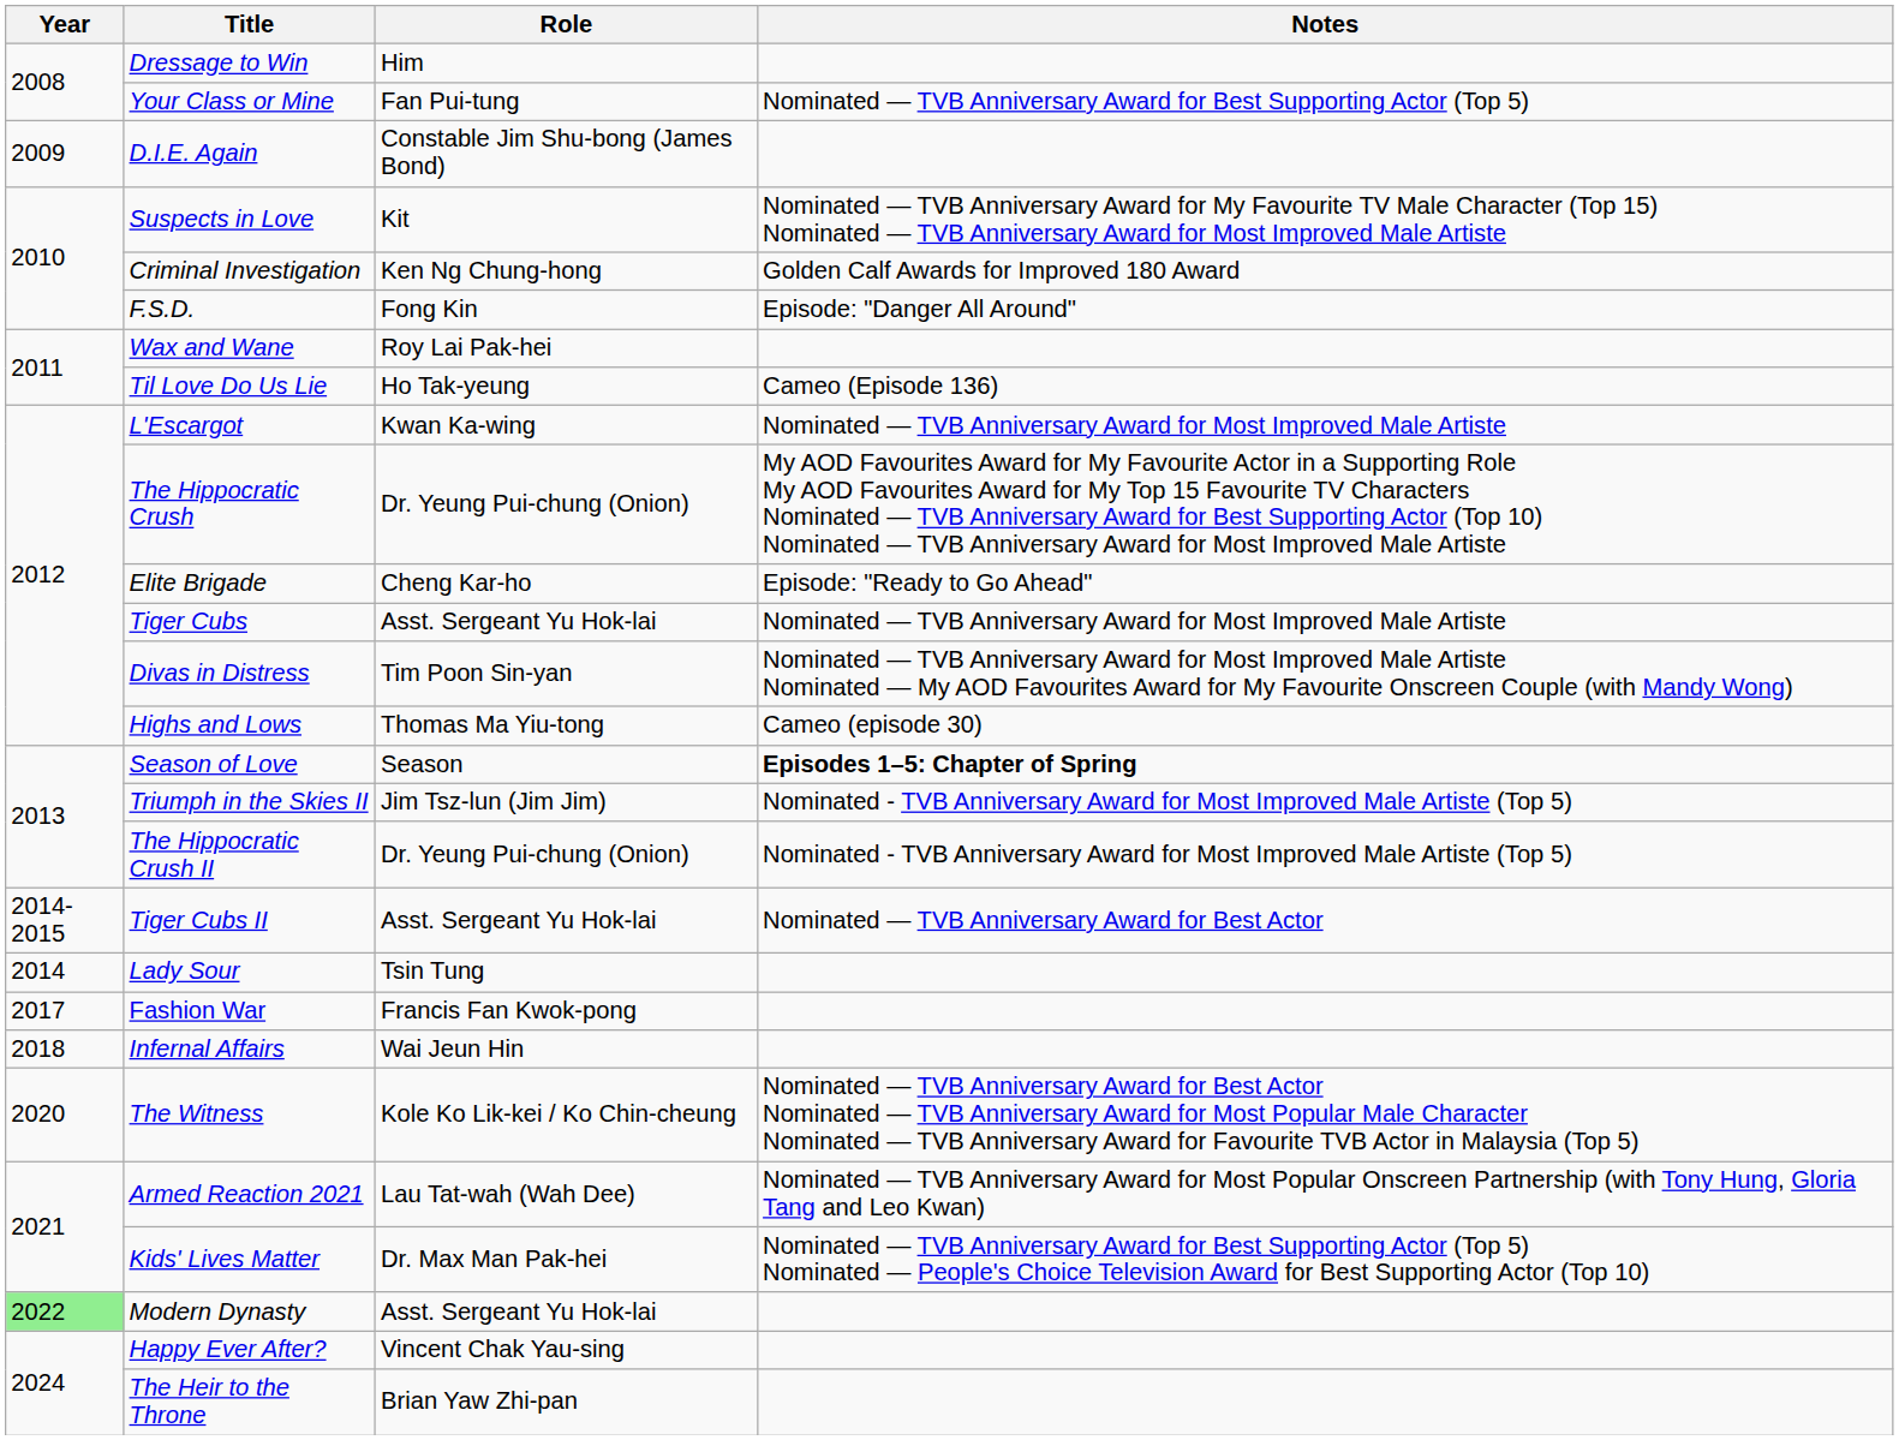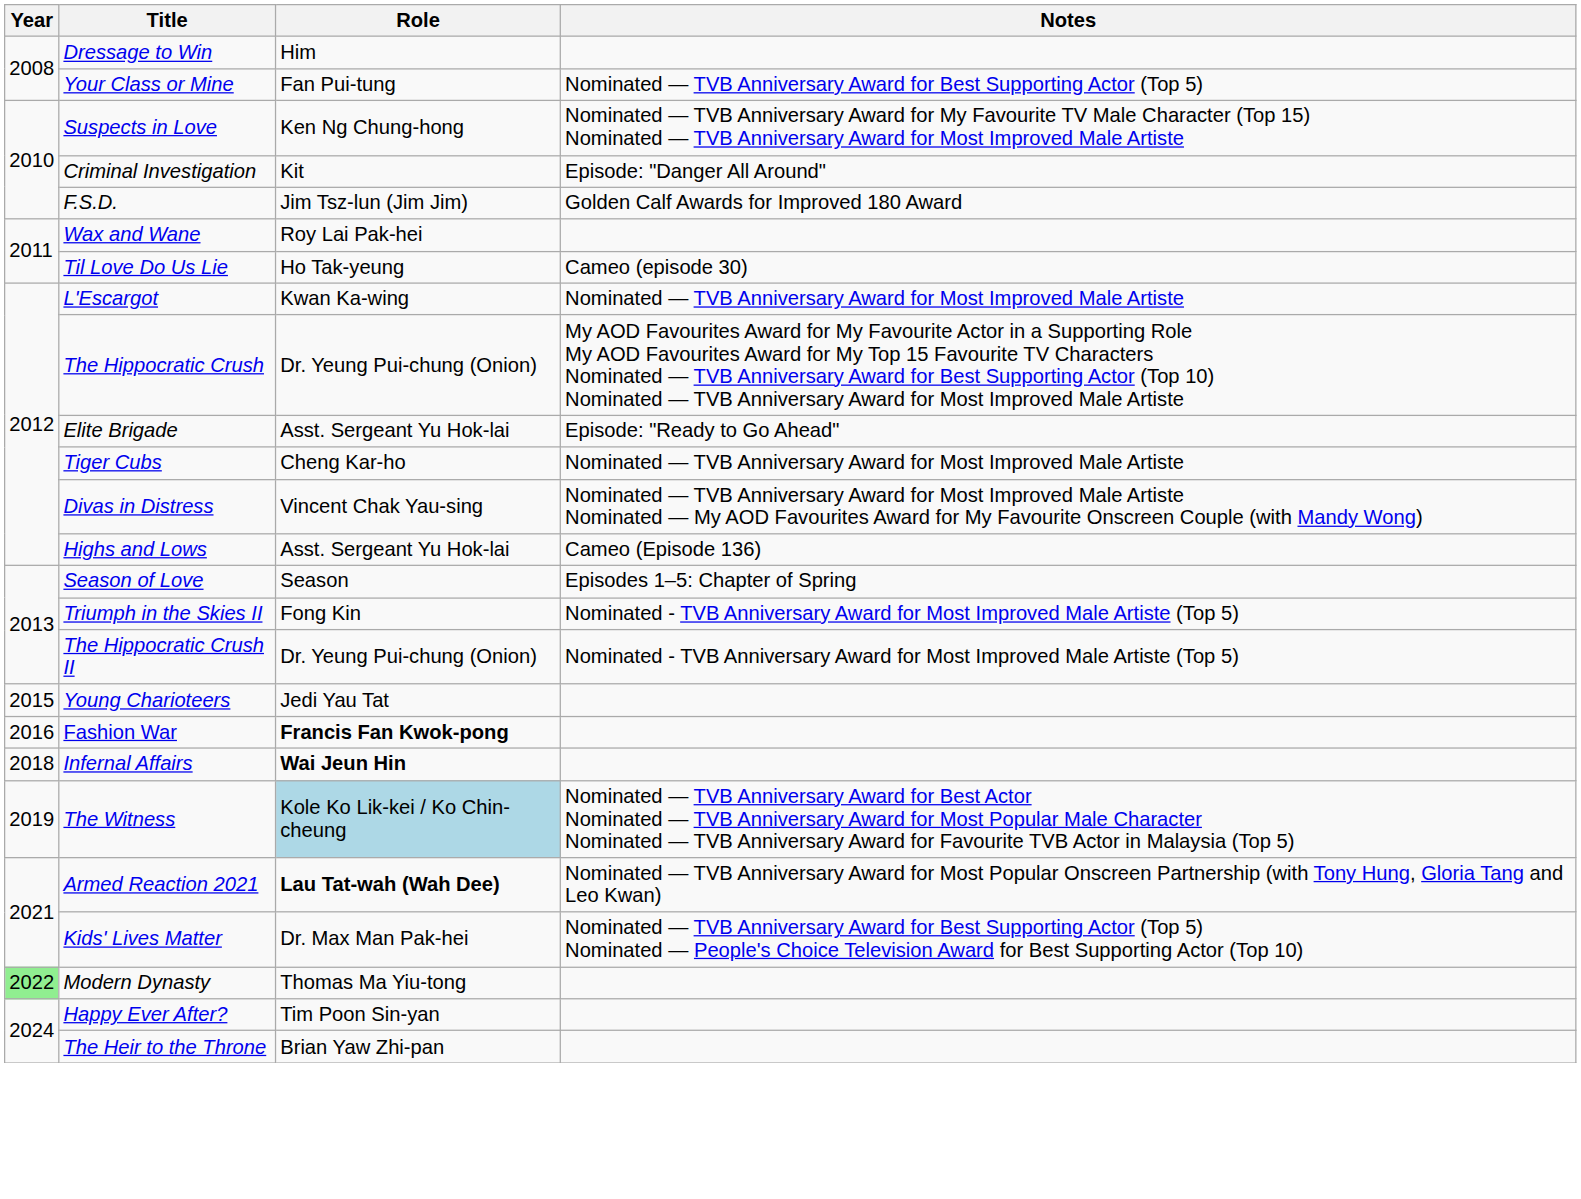- row: 2009 | D.I.E. Again | Constable Jim Shu-bong (James Bond)
Suspects in Love | Role: Kit -> Ken Ng Chung-hong
Criminal Investigation | Role: Ken Ng Chung-hong -> Kit
Criminal Investigation | Notes: Golden Calf Awards for Improved 180 Award -> Episode: "Danger All Around"
F.S.D. | Role: Fong Kin -> Jim Tsz-lun (Jim Jim)
F.S.D. | Notes: Episode: "Danger All Around" -> Golden Calf Awards for Improved 180 Award
Til Love Do Us Lie | Notes: Cameo (Episode 136) -> Cameo (episode 30)
Elite Brigade | Role: Cheng Kar-ho -> Asst. Sergeant Yu Hok-lai
Tiger Cubs | Role: Asst. Sergeant Yu Hok-lai -> Cheng Kar-ho
Divas in Distress | Role: Tim Poon Sin-yan -> Vincent Chak Yau-sing
Highs and Lows | Role: Thomas Ma Yiu-tong -> Asst. Sergeant Yu Hok-lai
Highs and Lows | Notes: Cameo (episode 30) -> Cameo (Episode 136)
Season of Love | Notes: bold -> normal
Triumph in the Skies II | Role: Jim Tsz-lun (Jim Jim) -> Fong Kin
- row: 2014-2015 | Tiger Cubs II | Asst. Sergeant Yu Hok-lai | Nominated — TVB Anniversary Award for Best Actor
- row: 2014 | Lady Sour | Tsin Tung
+ row: 2015 | Young Charioteers | Jedi Yau Tat
Fashion War | Year: 2017 -> 2016
Fashion War | Role: normal -> bold
Infernal Affairs | Role: normal -> bold
The Witness | Year: 2020 -> 2019
The Witness | Role: no background -> lightblue background
Armed Reaction 2021 | Role: normal -> bold
Modern Dynasty | Role: Asst. Sergeant Yu Hok-lai -> Thomas Ma Yiu-tong
Happy Ever After? | Role: Vincent Chak Yau-sing -> Tim Poon Sin-yan
